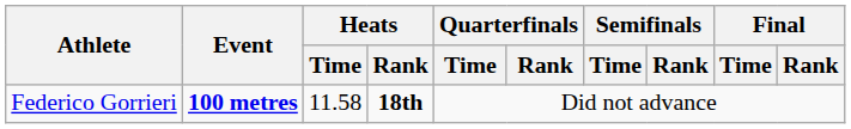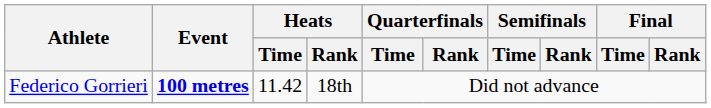Federico Gorrieri | Heats / Time: 11.58 -> 11.42
Federico Gorrieri | Heats / Rank: bold -> normal
